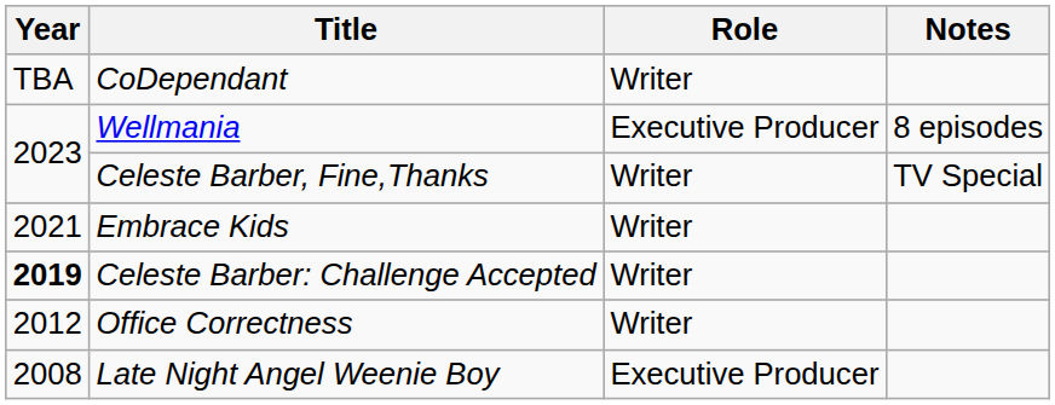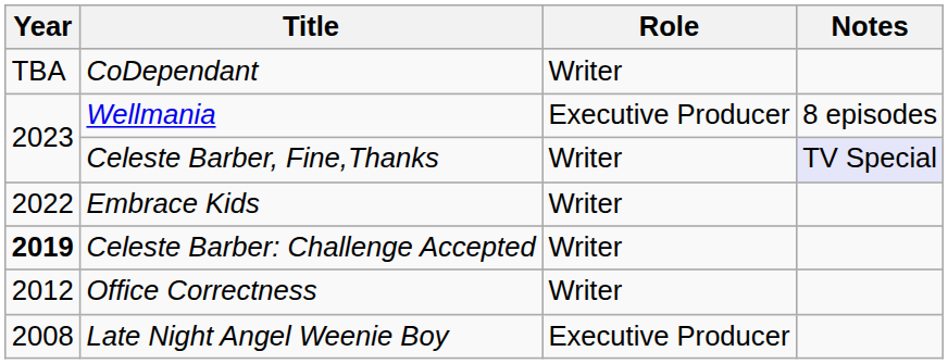Celeste Barber, Fine,Thanks | Notes: no background -> lavender background
Embrace Kids | Year: 2021 -> 2022
